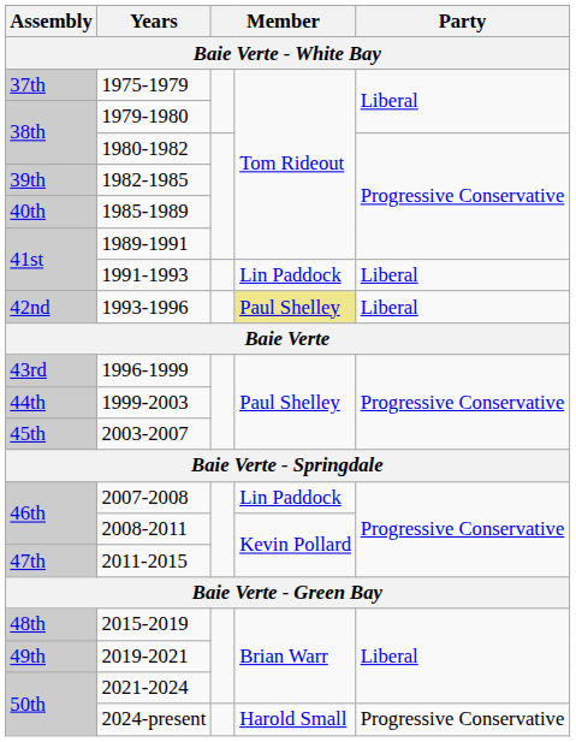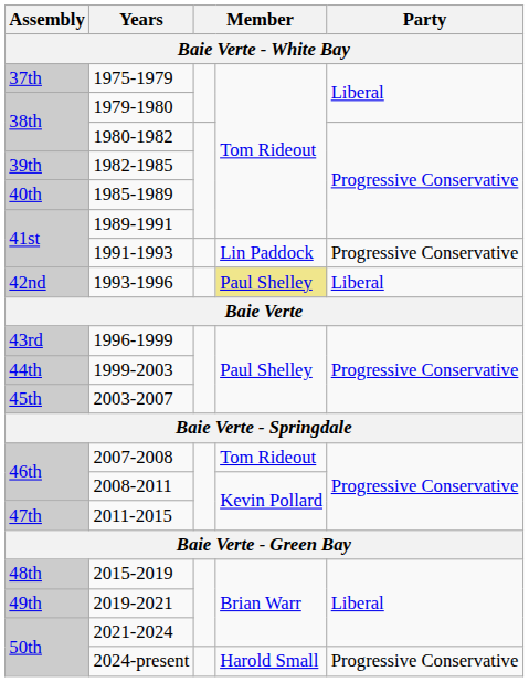1991-1993 | Party: Liberal -> Progressive Conservative
2007-2008 | column 4: Lin Paddock -> Tom Rideout
